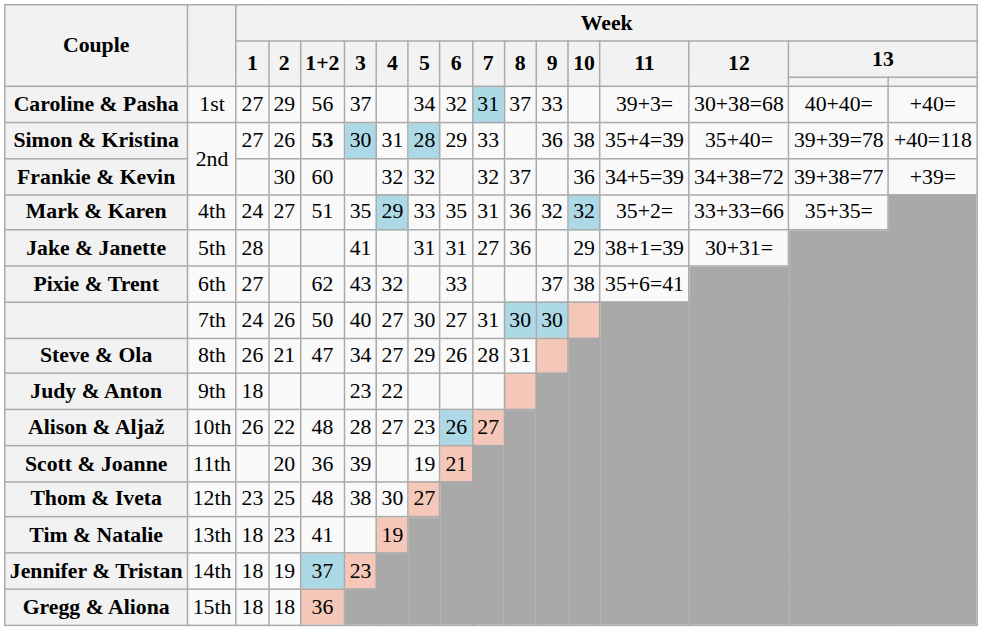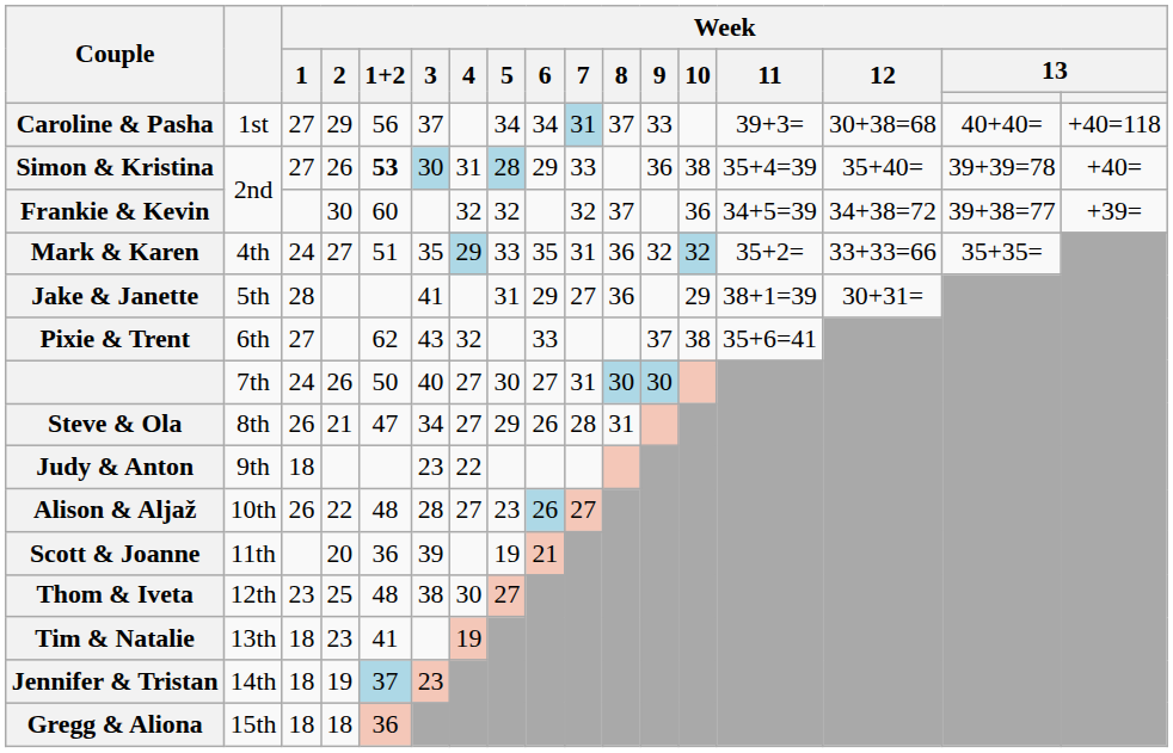Caroline & Pasha | Week / 6: 32 -> 34
Caroline & Pasha | column 17: +40= -> +40=118
Simon & Kristina | column 17: +40=118 -> +40=
Jake & Janette | Week / 6: 31 -> 29
